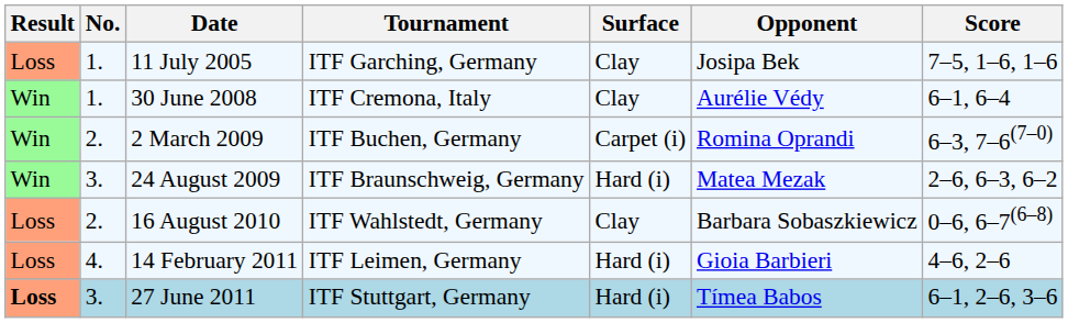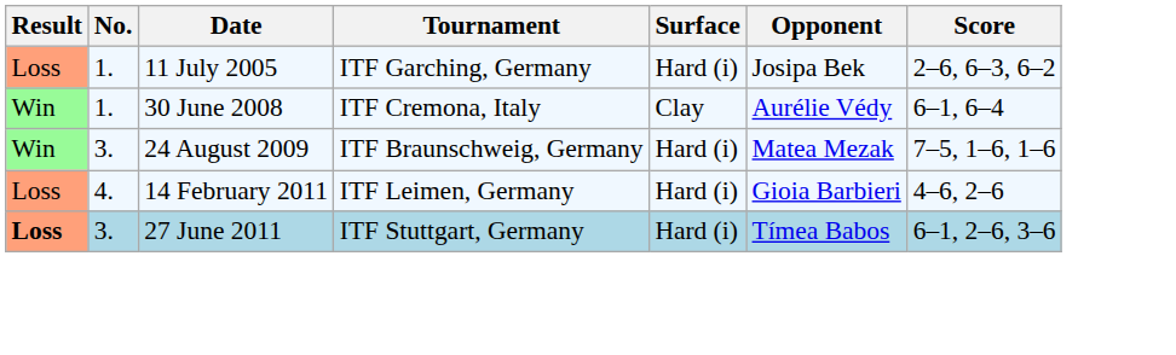11 July 2005 | Surface: Clay -> Hard (i)
11 July 2005 | Score: 7–5, 1–6, 1–6 -> 2–6, 6–3, 6–2
- row: Win | 2. | 2 March 2009 | ITF Buchen, Germany | Carpet (i) | Romina Oprandi | 6–3, 7–6(7–0)
24 August 2009 | Score: 2–6, 6–3, 6–2 -> 7–5, 1–6, 1–6
- row: Loss | 2. | 16 August 2010 | ITF Wahlstedt, Germany | Clay | Barbara Sobaszkiewicz | 0–6, 6–7(6–8)
